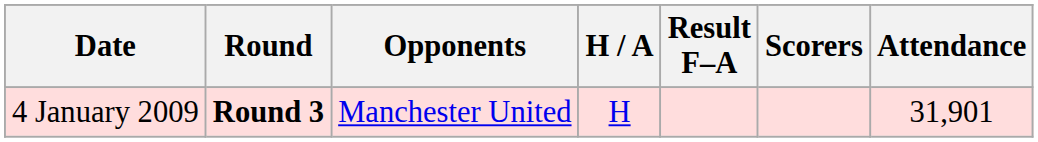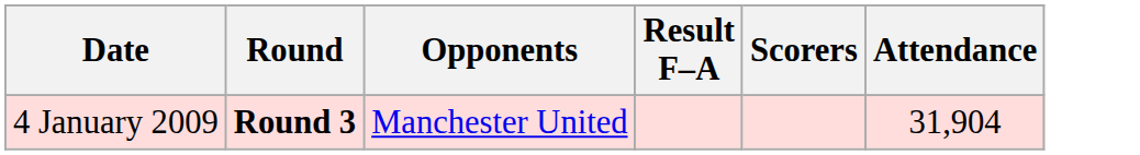- column: H / A | H
4 January 2009 | Attendance: 31,901 -> 31,904
